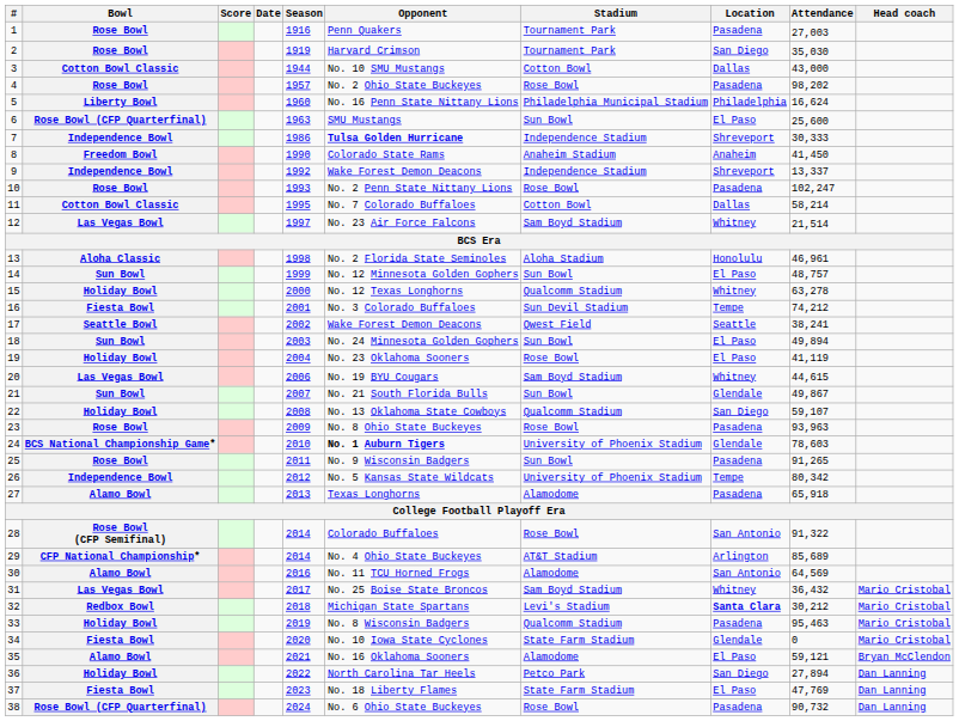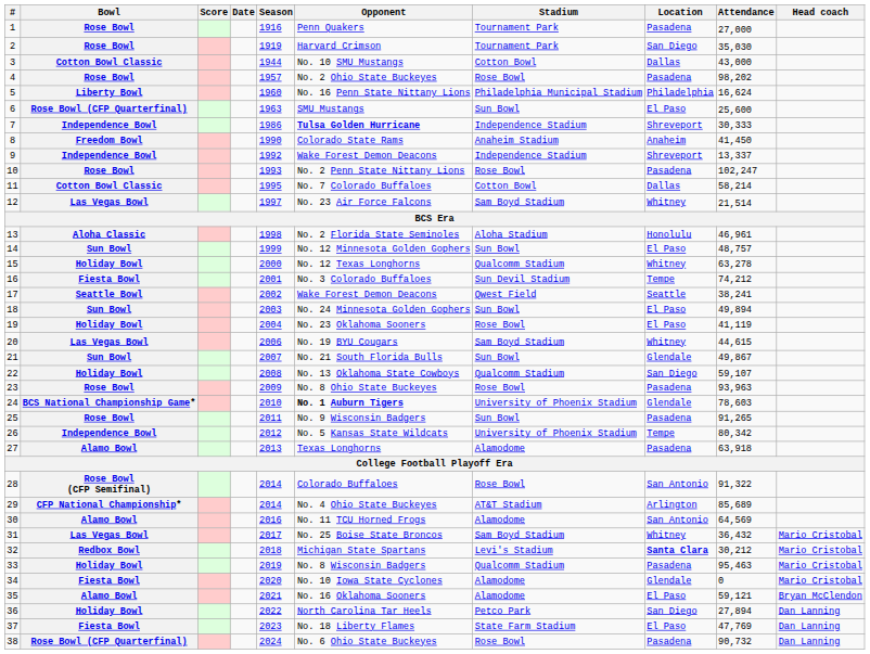1 | Attendance: 27,003 -> 27,000
27 | Attendance: 65,918 -> 63,918
34 | Stadium: State Farm Stadium -> Alamodome
